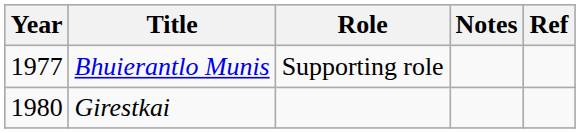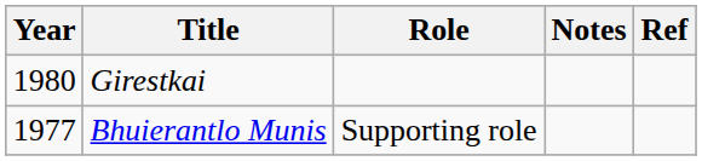rows swapped: Bhuierantlo Munis <-> Girestkai
